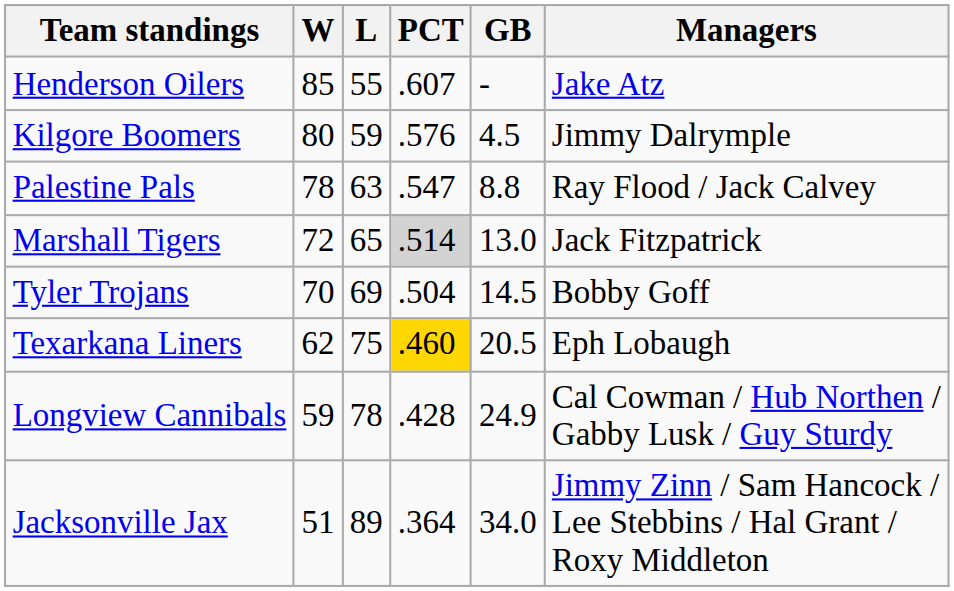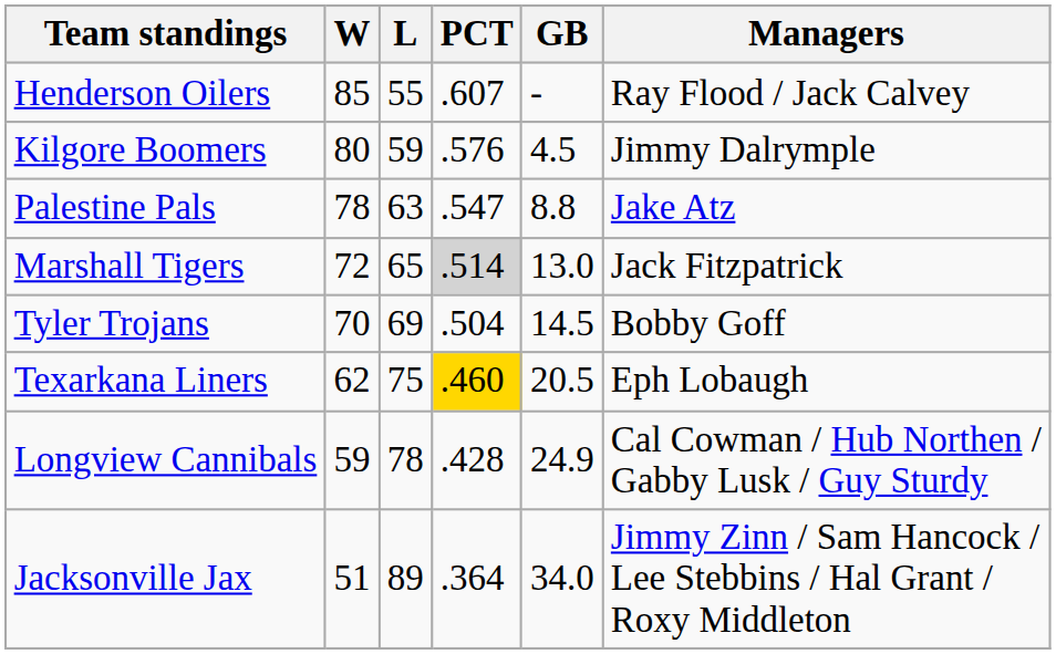Henderson Oilers | Managers: Jake Atz -> Ray Flood / Jack Calvey
Palestine Pals | Managers: Ray Flood / Jack Calvey -> Jake Atz
